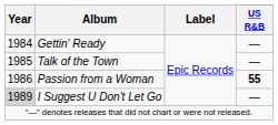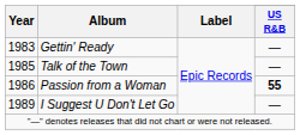Gettin' Ready | Year: 1984 -> 1983
I Suggest U Don't Let Go | Year: lightgrey background -> no background
